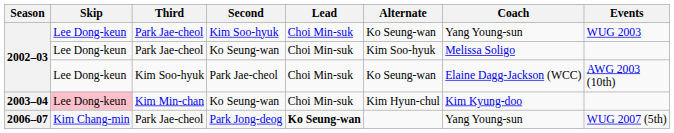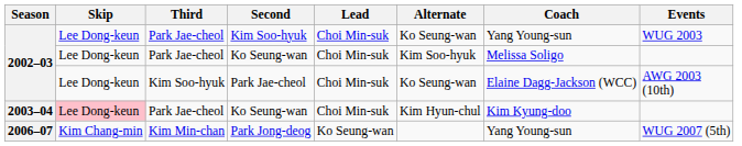2003–04 / Ko Seung-wan | Third: Kim Min-chan -> Park Jae-cheol
Park Jong-deog | Third: Park Jae-cheol -> Kim Min-chan
Park Jong-deog | Lead: bold -> normal
